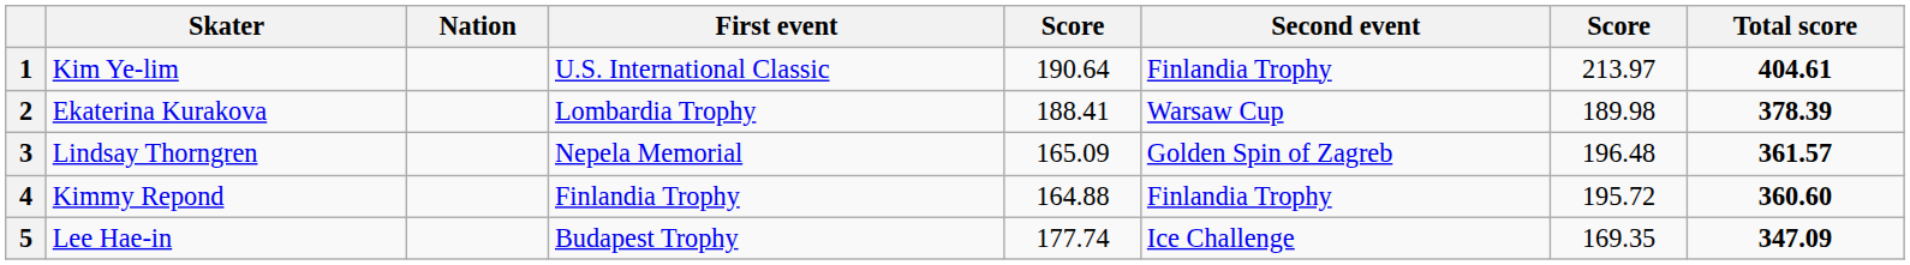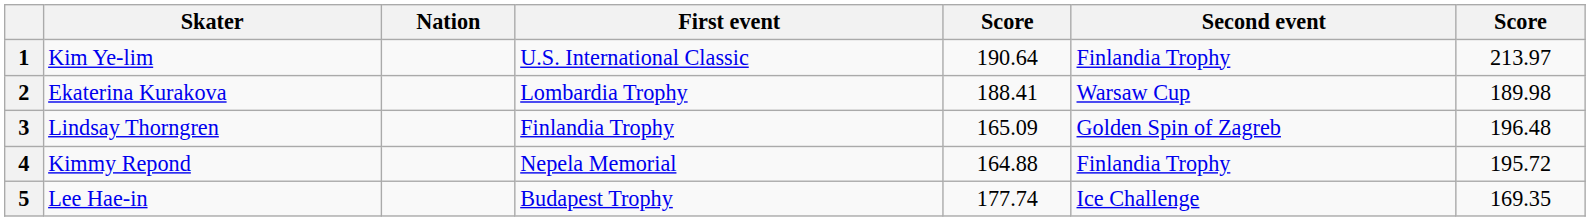- column: Total score | 404.61 | 378.39 | 361.57 | 360.60 | 347.09
3 | First event: Nepela Memorial -> Finlandia Trophy
4 | First event: Finlandia Trophy -> Nepela Memorial
